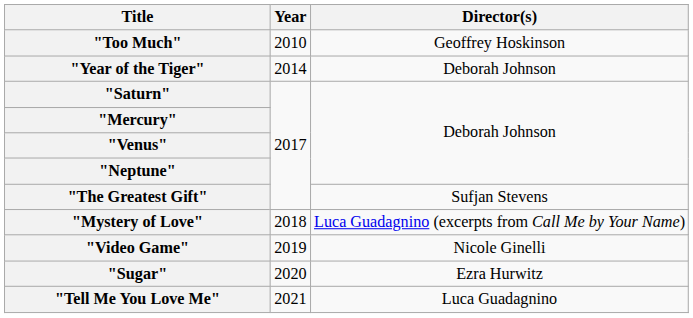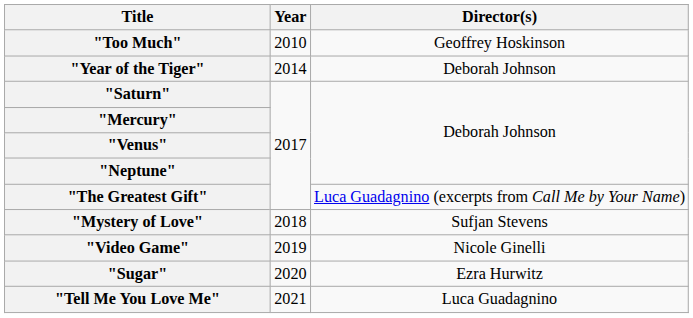"The Greatest Gift" | Director(s): Sufjan Stevens -> Luca Guadagnino (excerpts from Call Me by Your Name)
"Mystery of Love" | Director(s): Luca Guadagnino (excerpts from Call Me by Your Name) -> Sufjan Stevens
